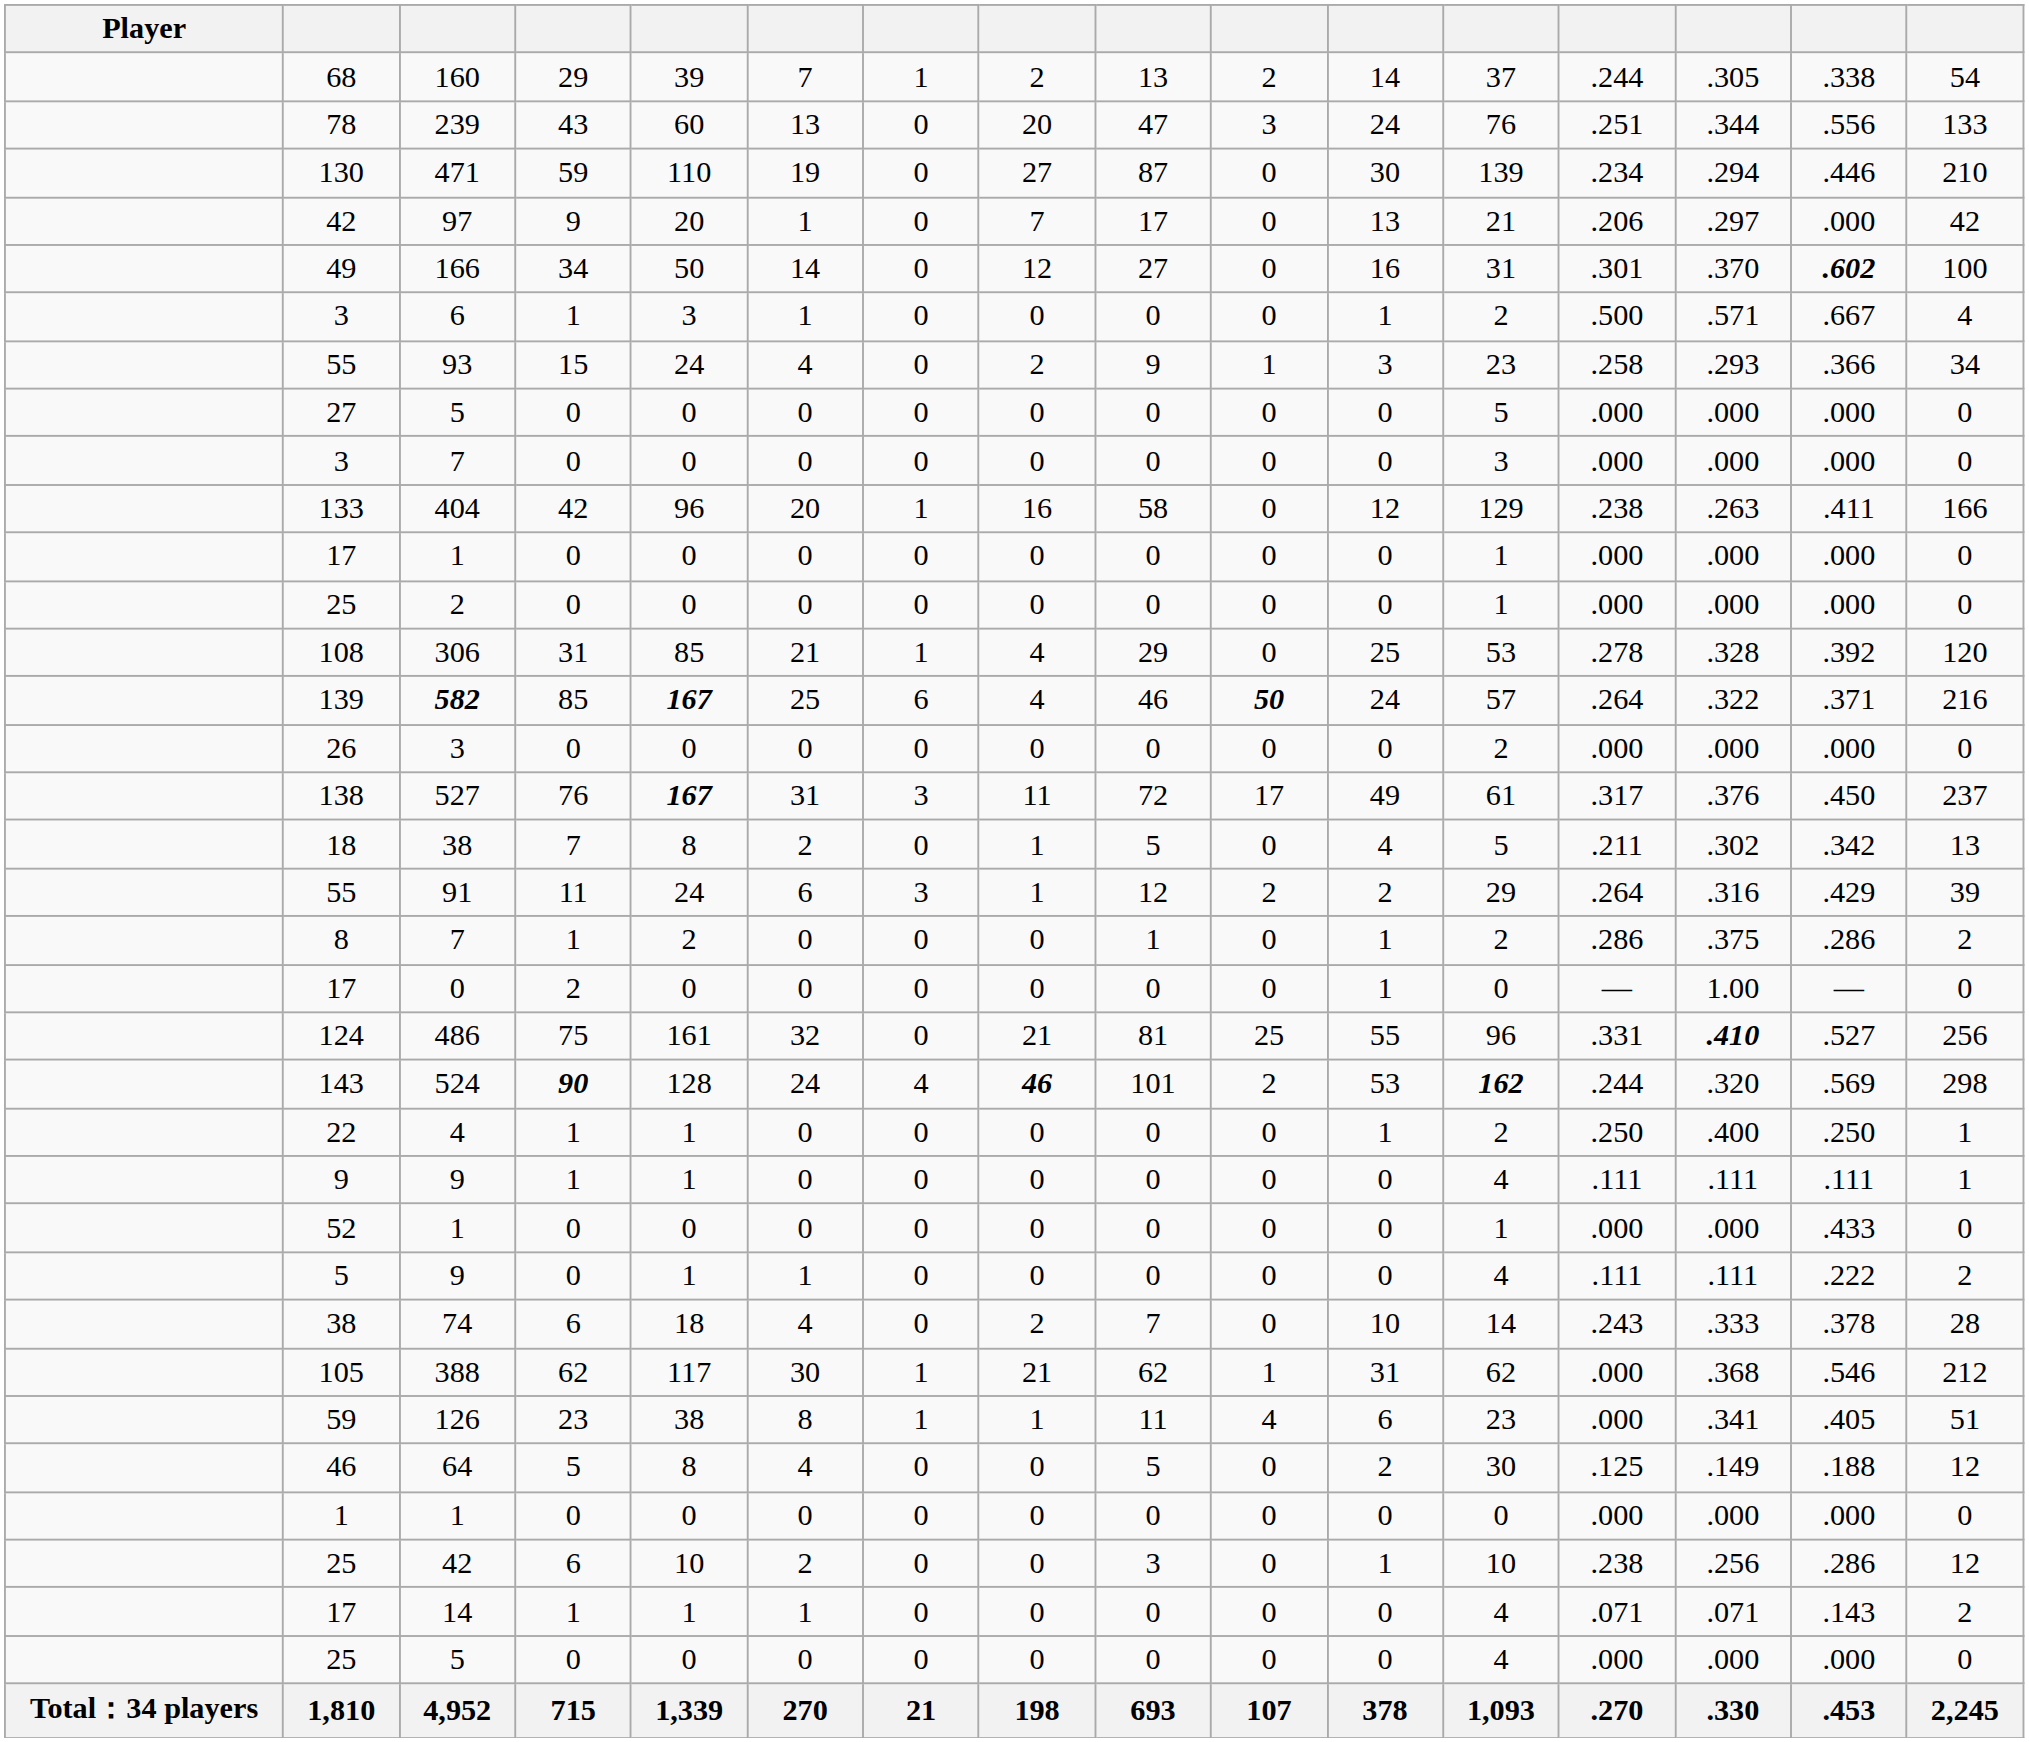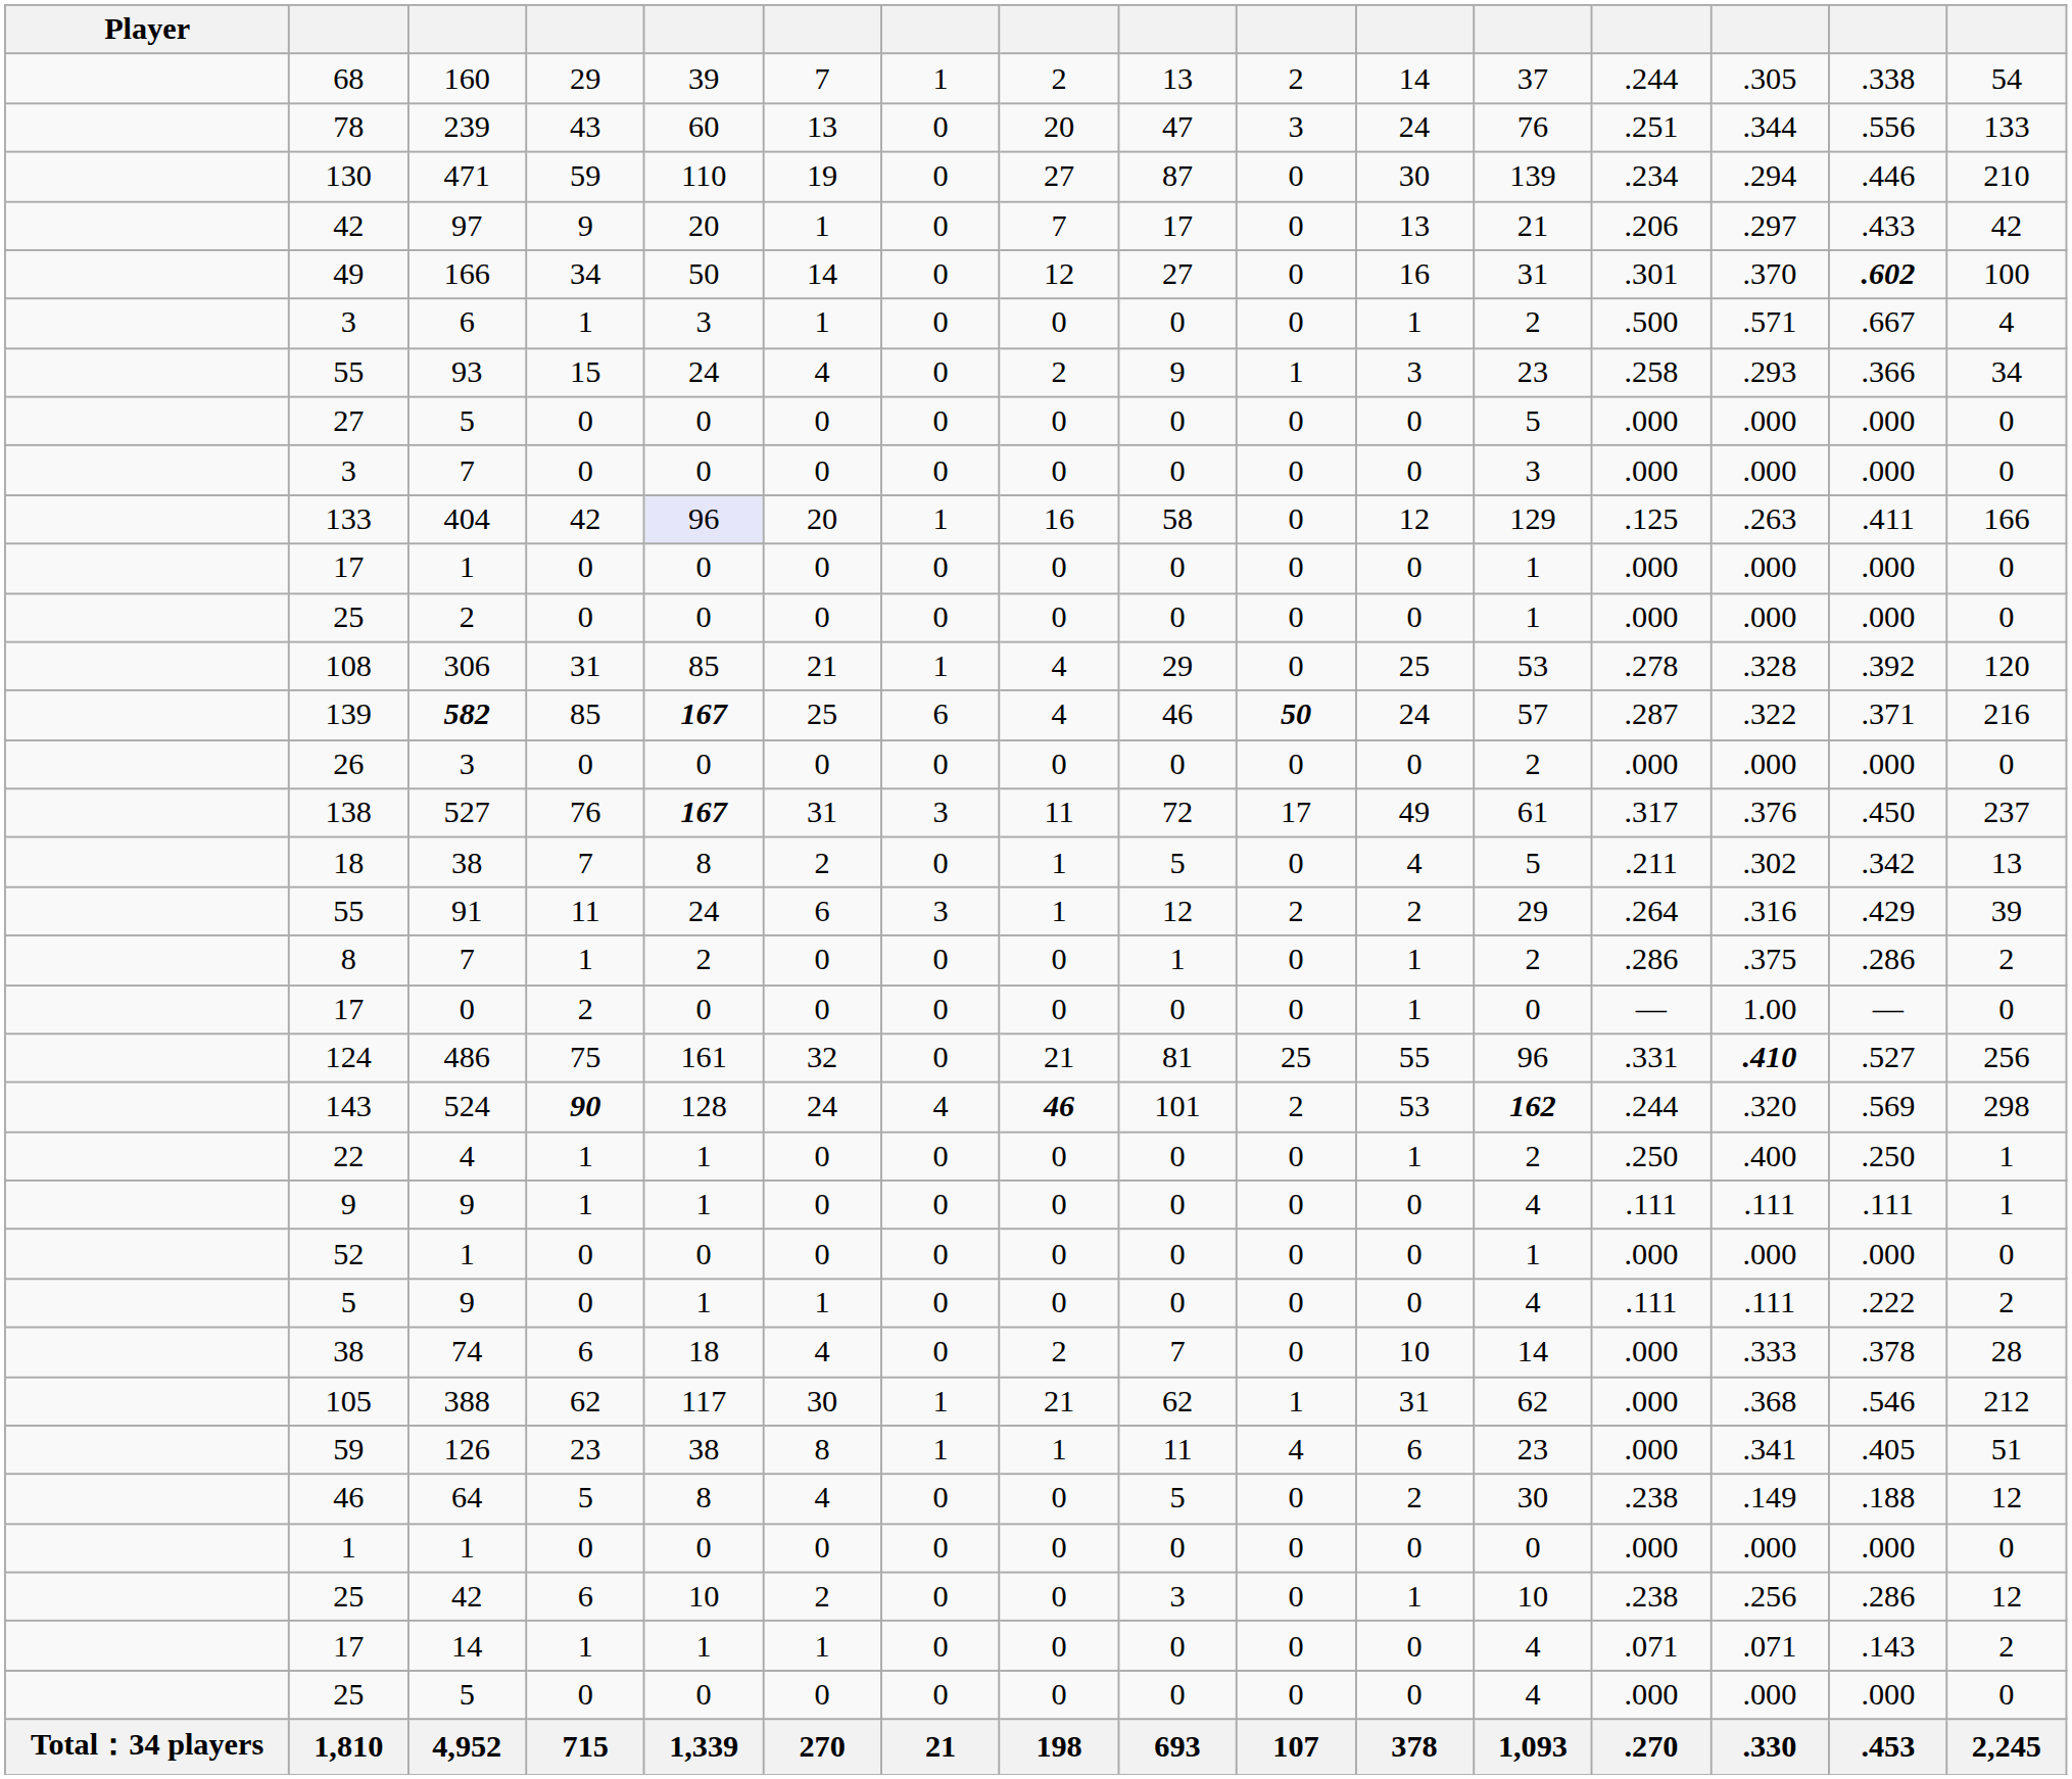97 | column 15: .000 -> .433
404 | column 5: no background -> lavender background
404 | column 13: .238 -> .125
582 | column 13: .264 -> .287
52 / 1 | column 15: .433 -> .000
74 | column 13: .243 -> .000
64 | column 13: .125 -> .238
